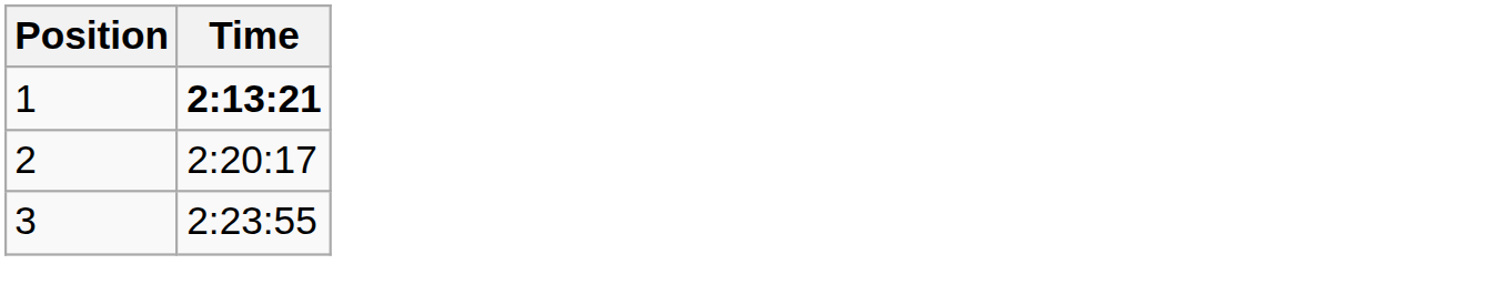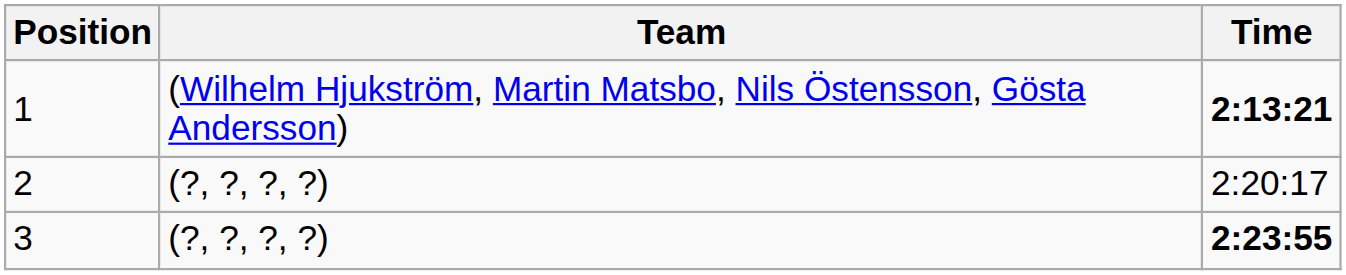+ column: Team | (Wilhelm Hjukström, Martin Matsbo, Nils Östensson, Gösta Andersson) | (?, ?, ?, ?) | (?, ?, ?, ?)
3 | Time: normal -> bold
